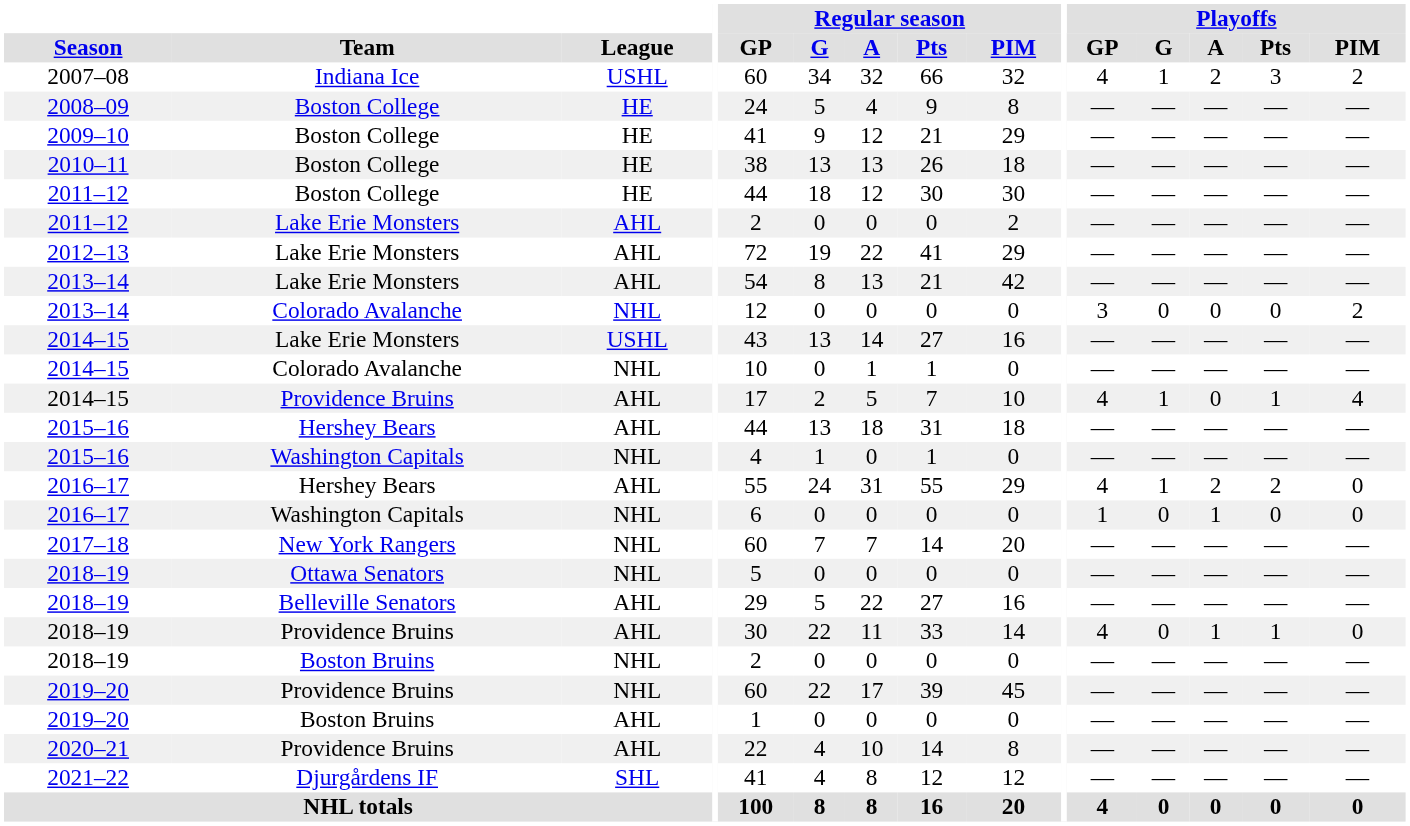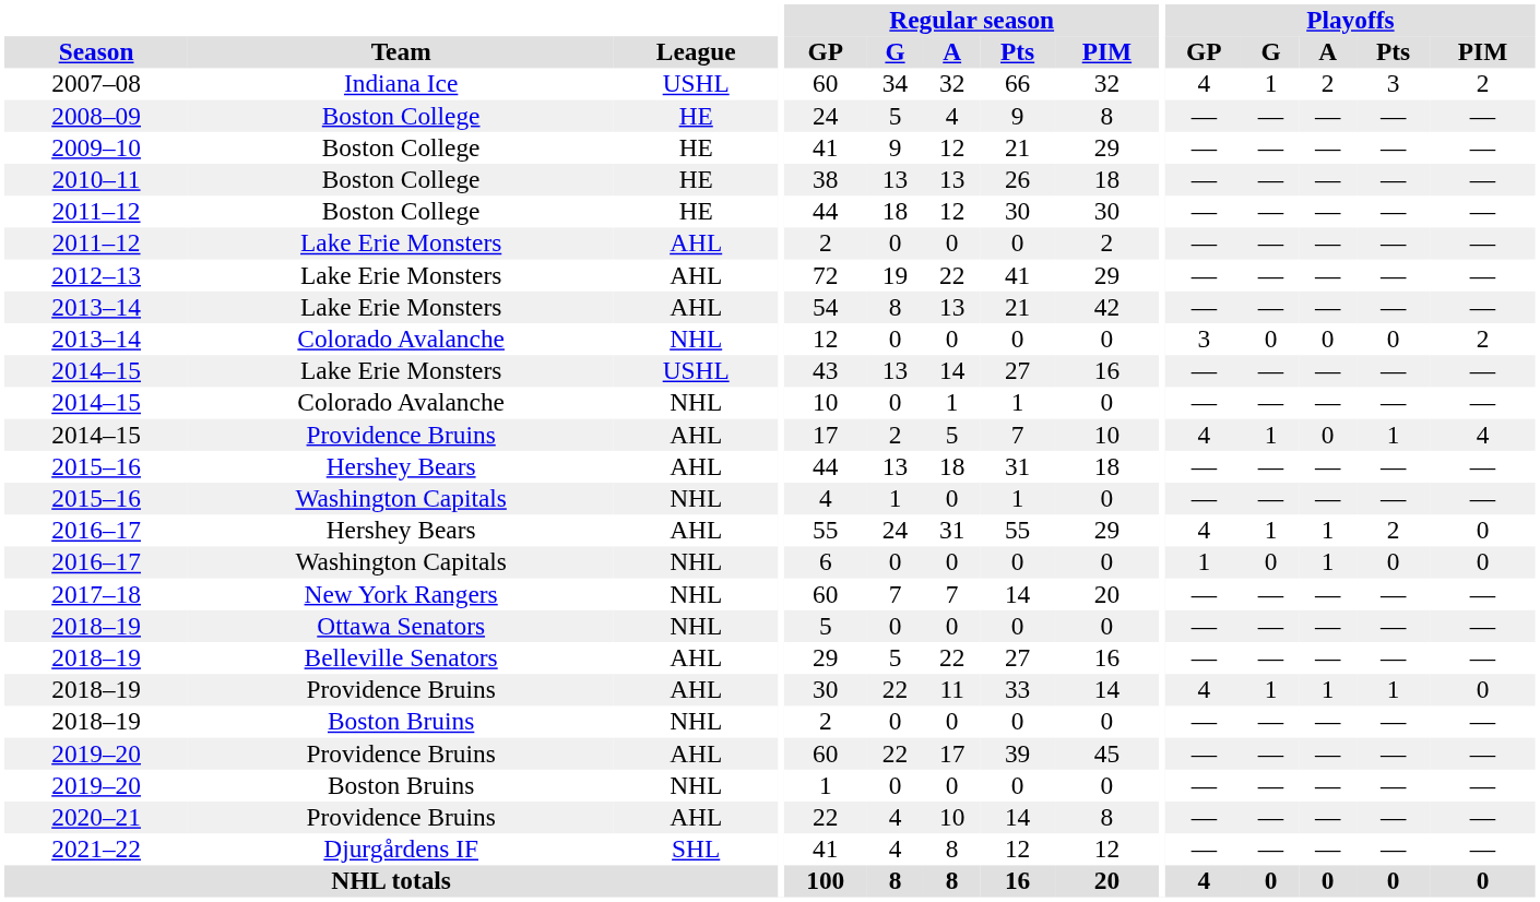2016–17 / Hershey Bears | Playoffs / A: 2 -> 1
2018–19 / Providence Bruins | Playoffs / G: 0 -> 1
2019–20 / Providence Bruins | League: NHL -> AHL
2019–20 / Boston Bruins | League: AHL -> NHL
